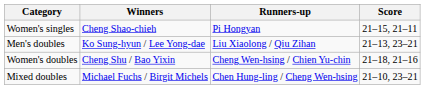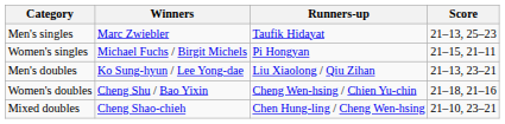+ row: Men's singles | Marc Zwiebler | Taufik Hidayat | 21–13, 25–23
Women's singles | Winners: Cheng Shao-chieh -> Michael Fuchs / Birgit Michels
Mixed doubles | Winners: Michael Fuchs / Birgit Michels -> Cheng Shao-chieh
